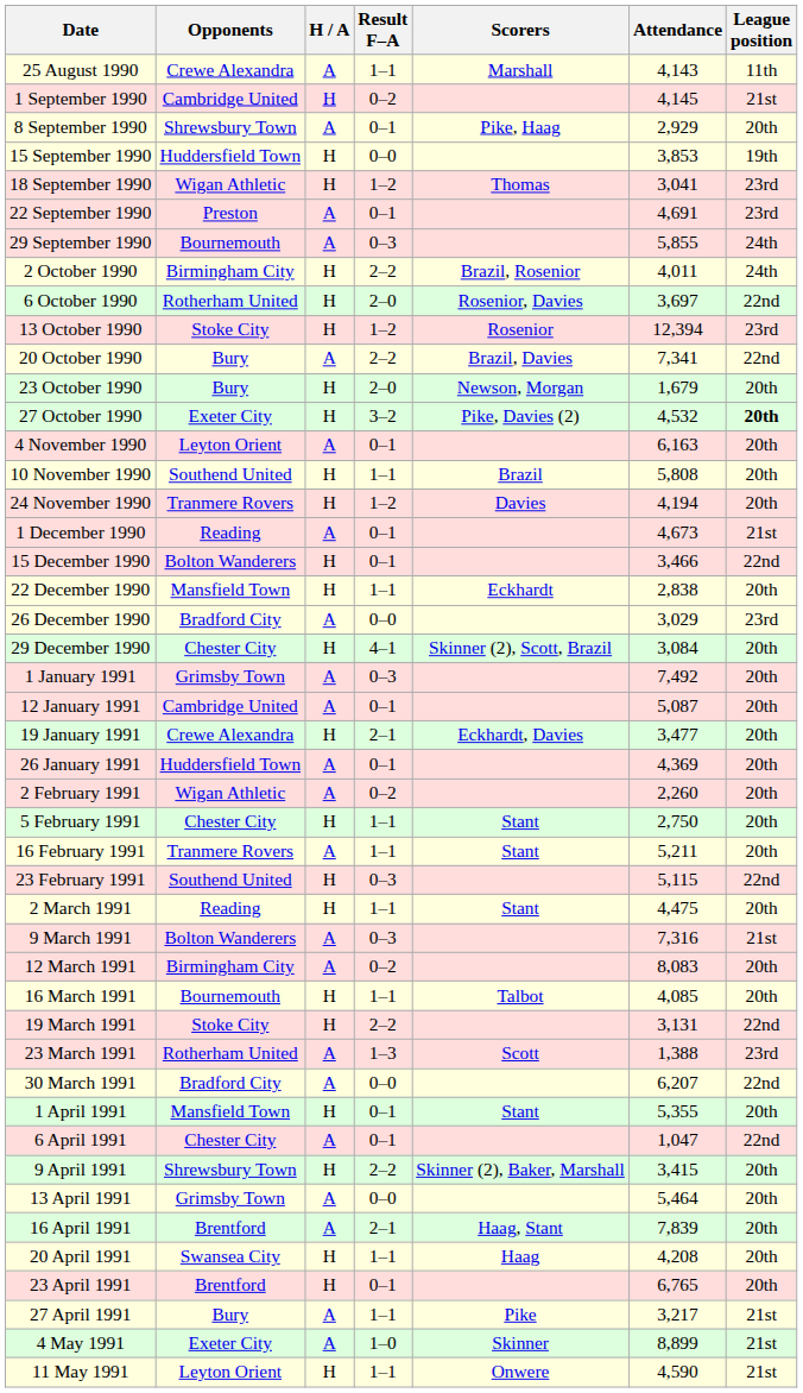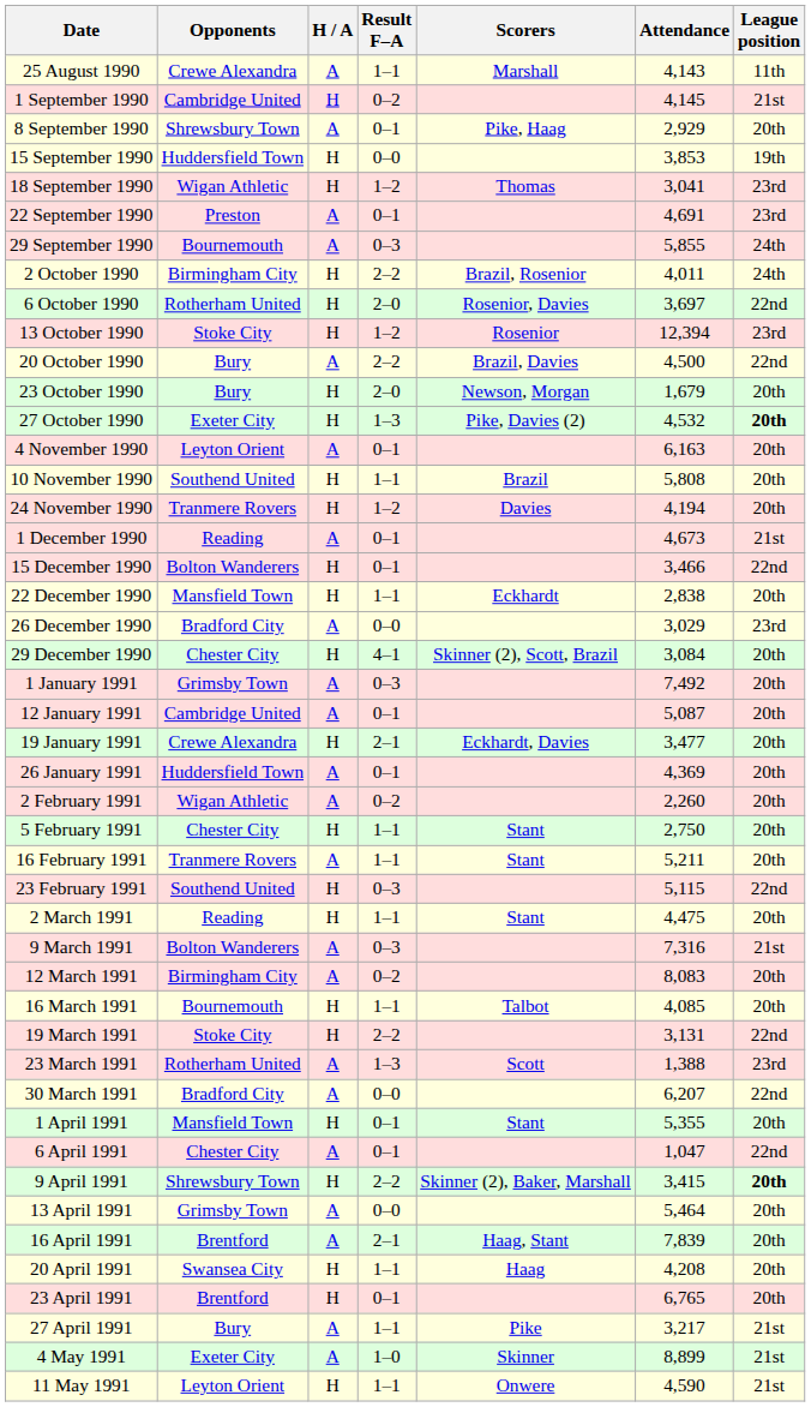20 October 1990 | Attendance: 7,341 -> 4,500
27 October 1990 | Result F–A: 3–2 -> 1–3
9 April 1991 | League position: normal -> bold
